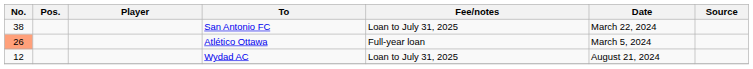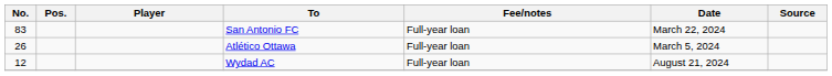San Antonio FC | No.: 38 -> 83
San Antonio FC | Fee/notes: Loan to July 31, 2025 -> Full-year loan
Atlético Ottawa | No.: lightsalmon background -> no background
Wydad AC | Fee/notes: Loan to July 31, 2025 -> Full-year loan
